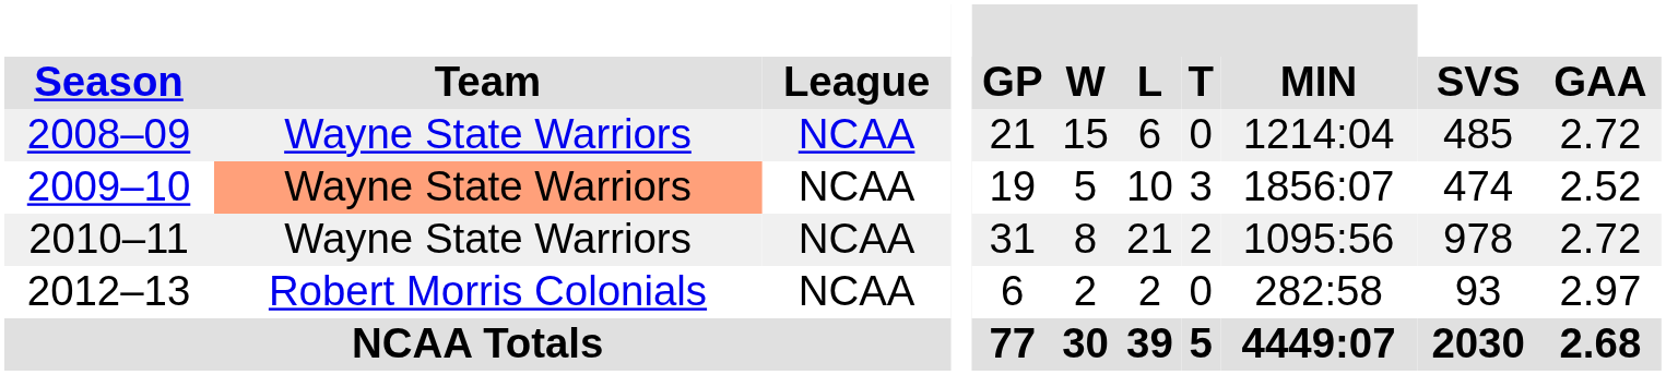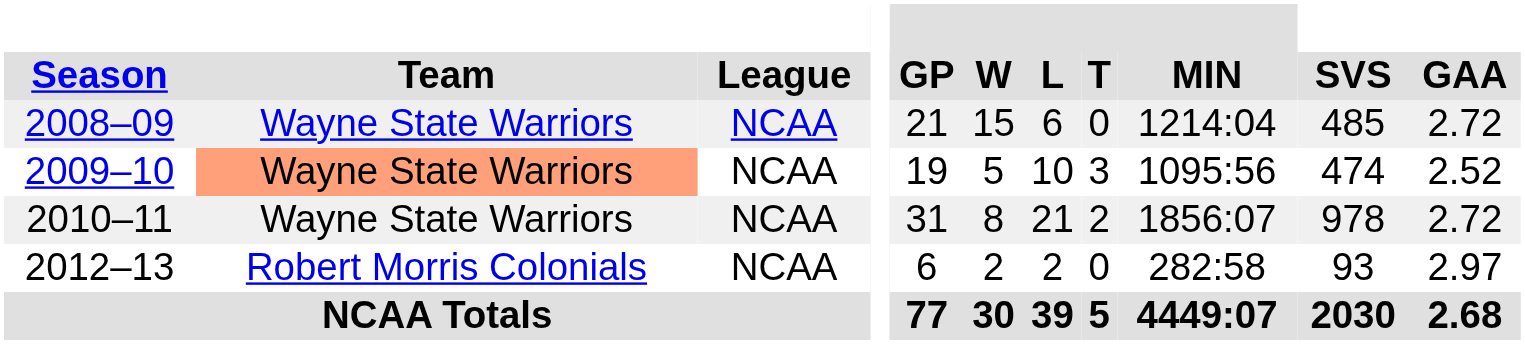2009–10 | MIN: 1856:07 -> 1095:56
2010–11 | MIN: 1095:56 -> 1856:07
